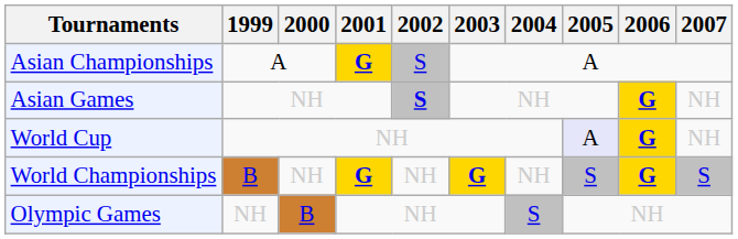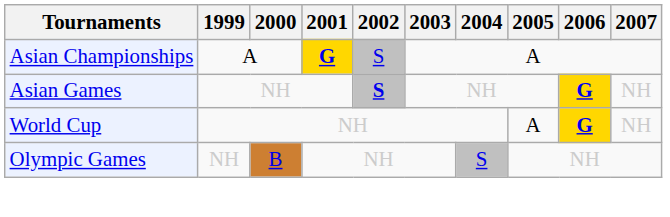World Cup | 2005: lavender background -> no background
- row: World Championships | B | NH | G | NH | G | NH | S | G | S
